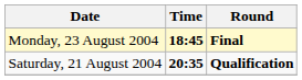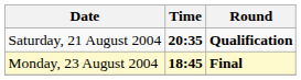rows swapped: Saturday, 21 August 2004 <-> Monday, 23 August 2004
